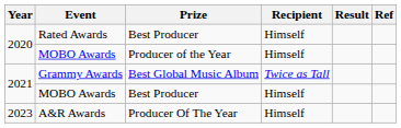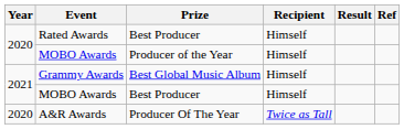Grammy Awards | Recipient: Twice as Tall -> Himself
A&R Awards | Year: 2023 -> 2020
A&R Awards | Recipient: Himself -> Twice as Tall
